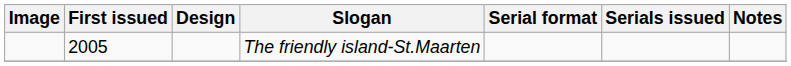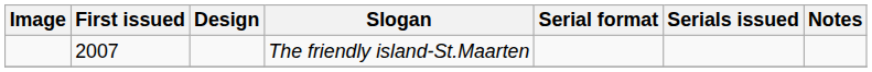The friendly island-St.Maarten | First issued: 2005 -> 2007
